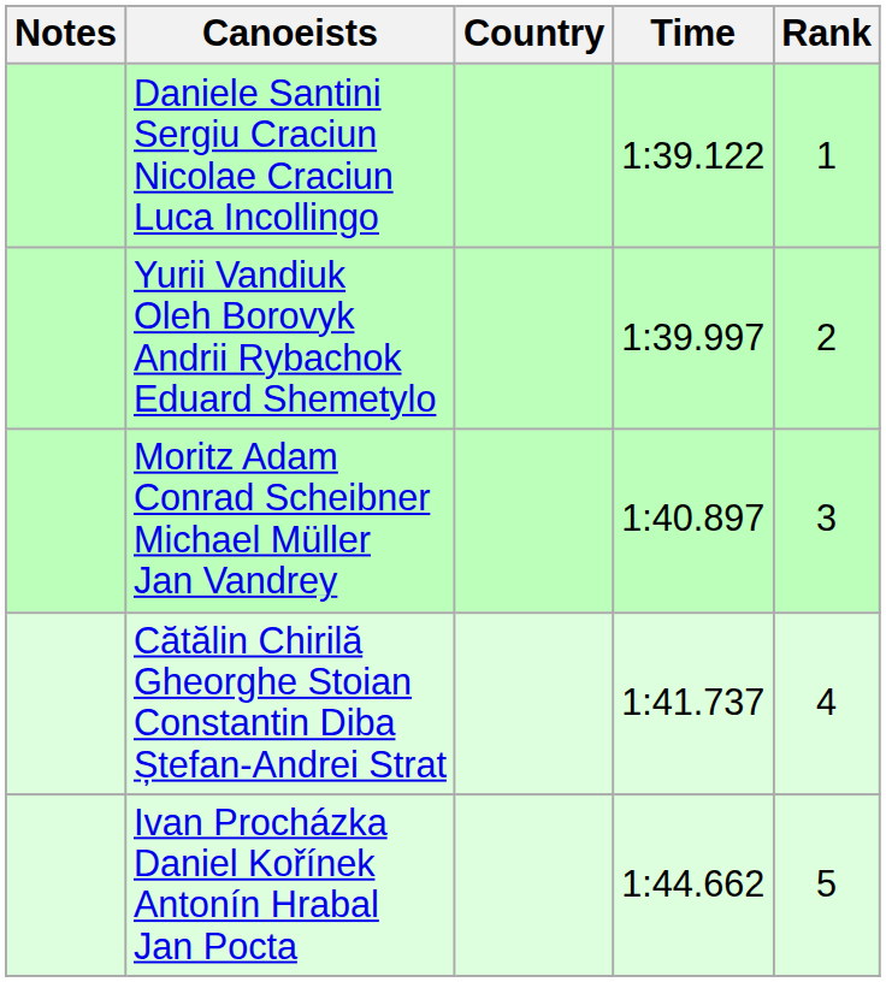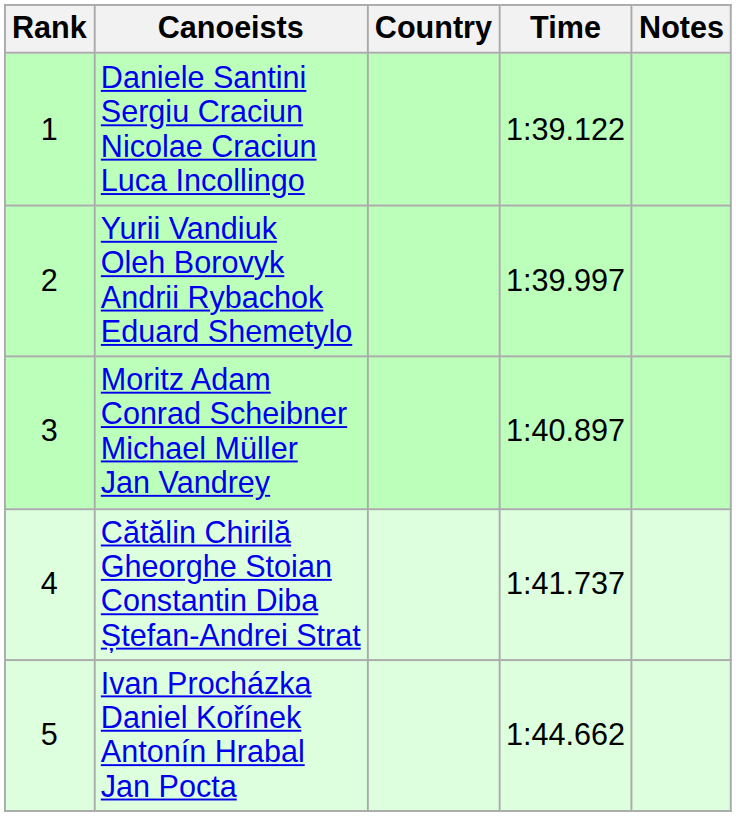columns swapped: Rank <-> Notes
